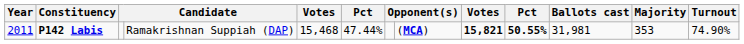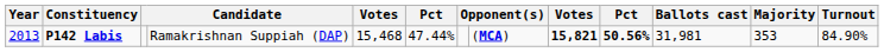P142 Labis | Year: 2011 -> 2013
P142 Labis | column 10: 50.55% -> 50.56%
P142 Labis | Turnout: 74.90% -> 84.90%
